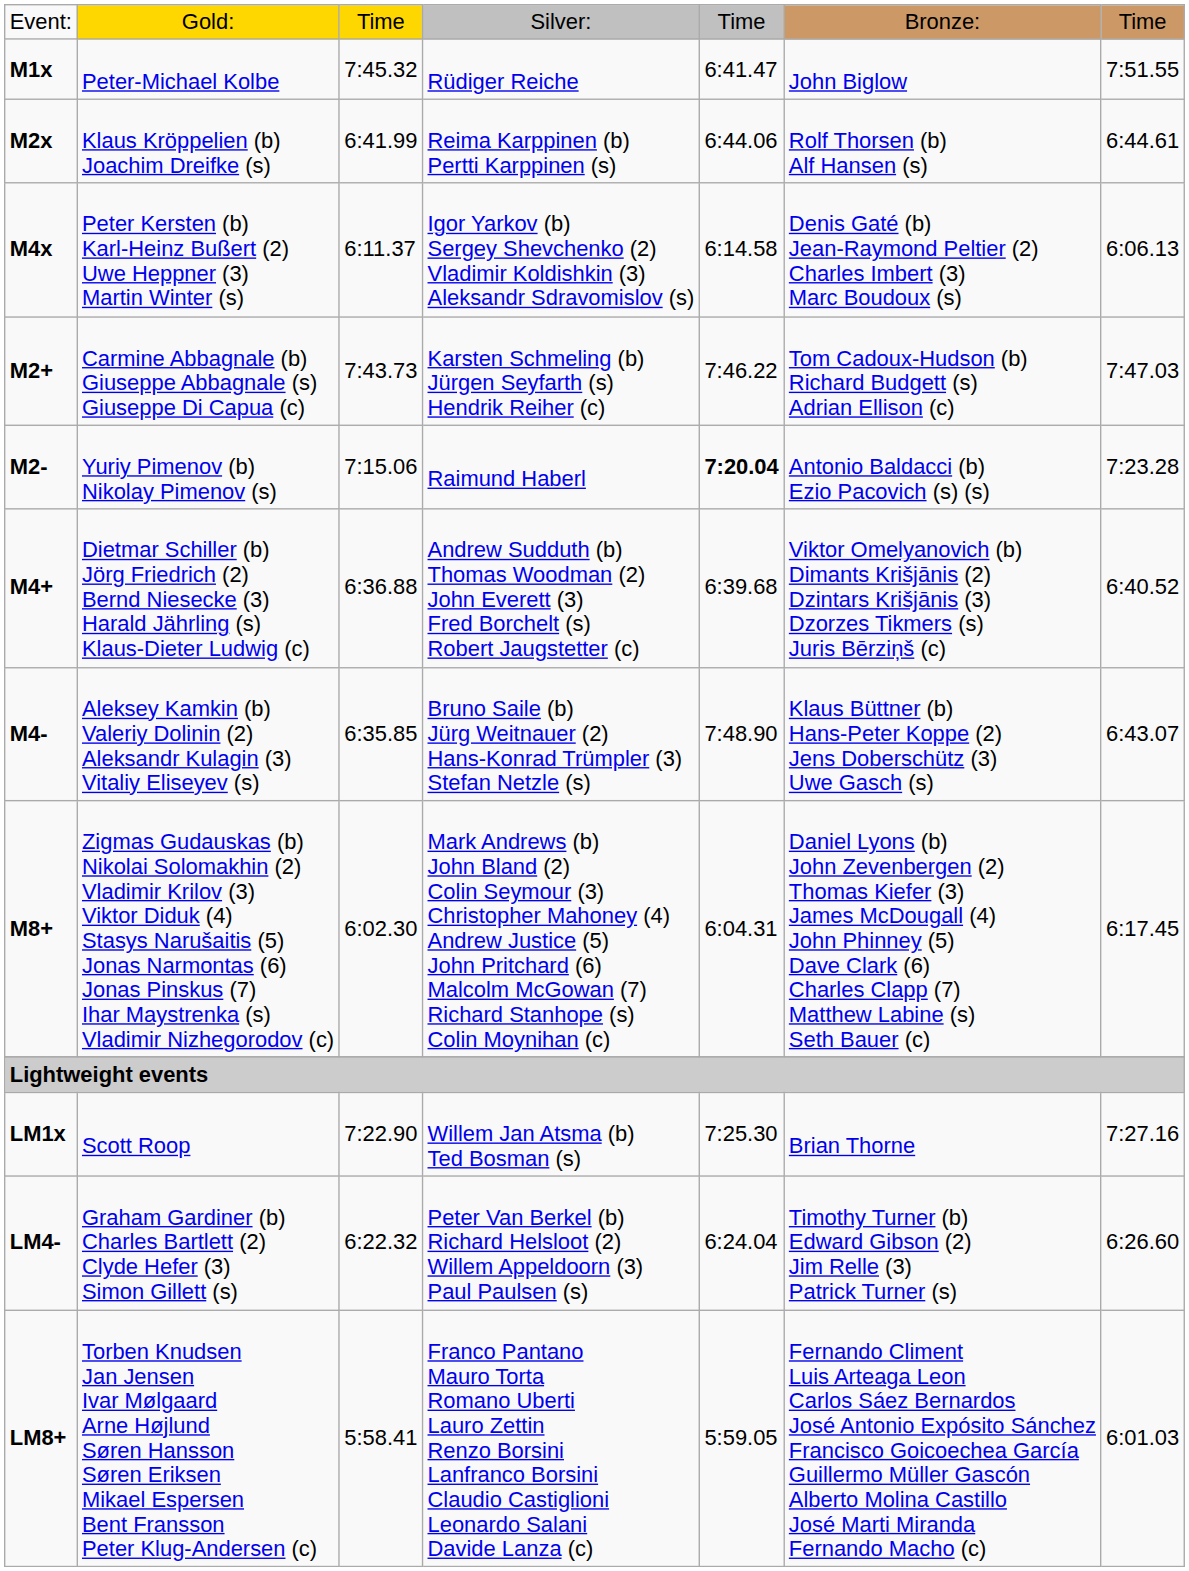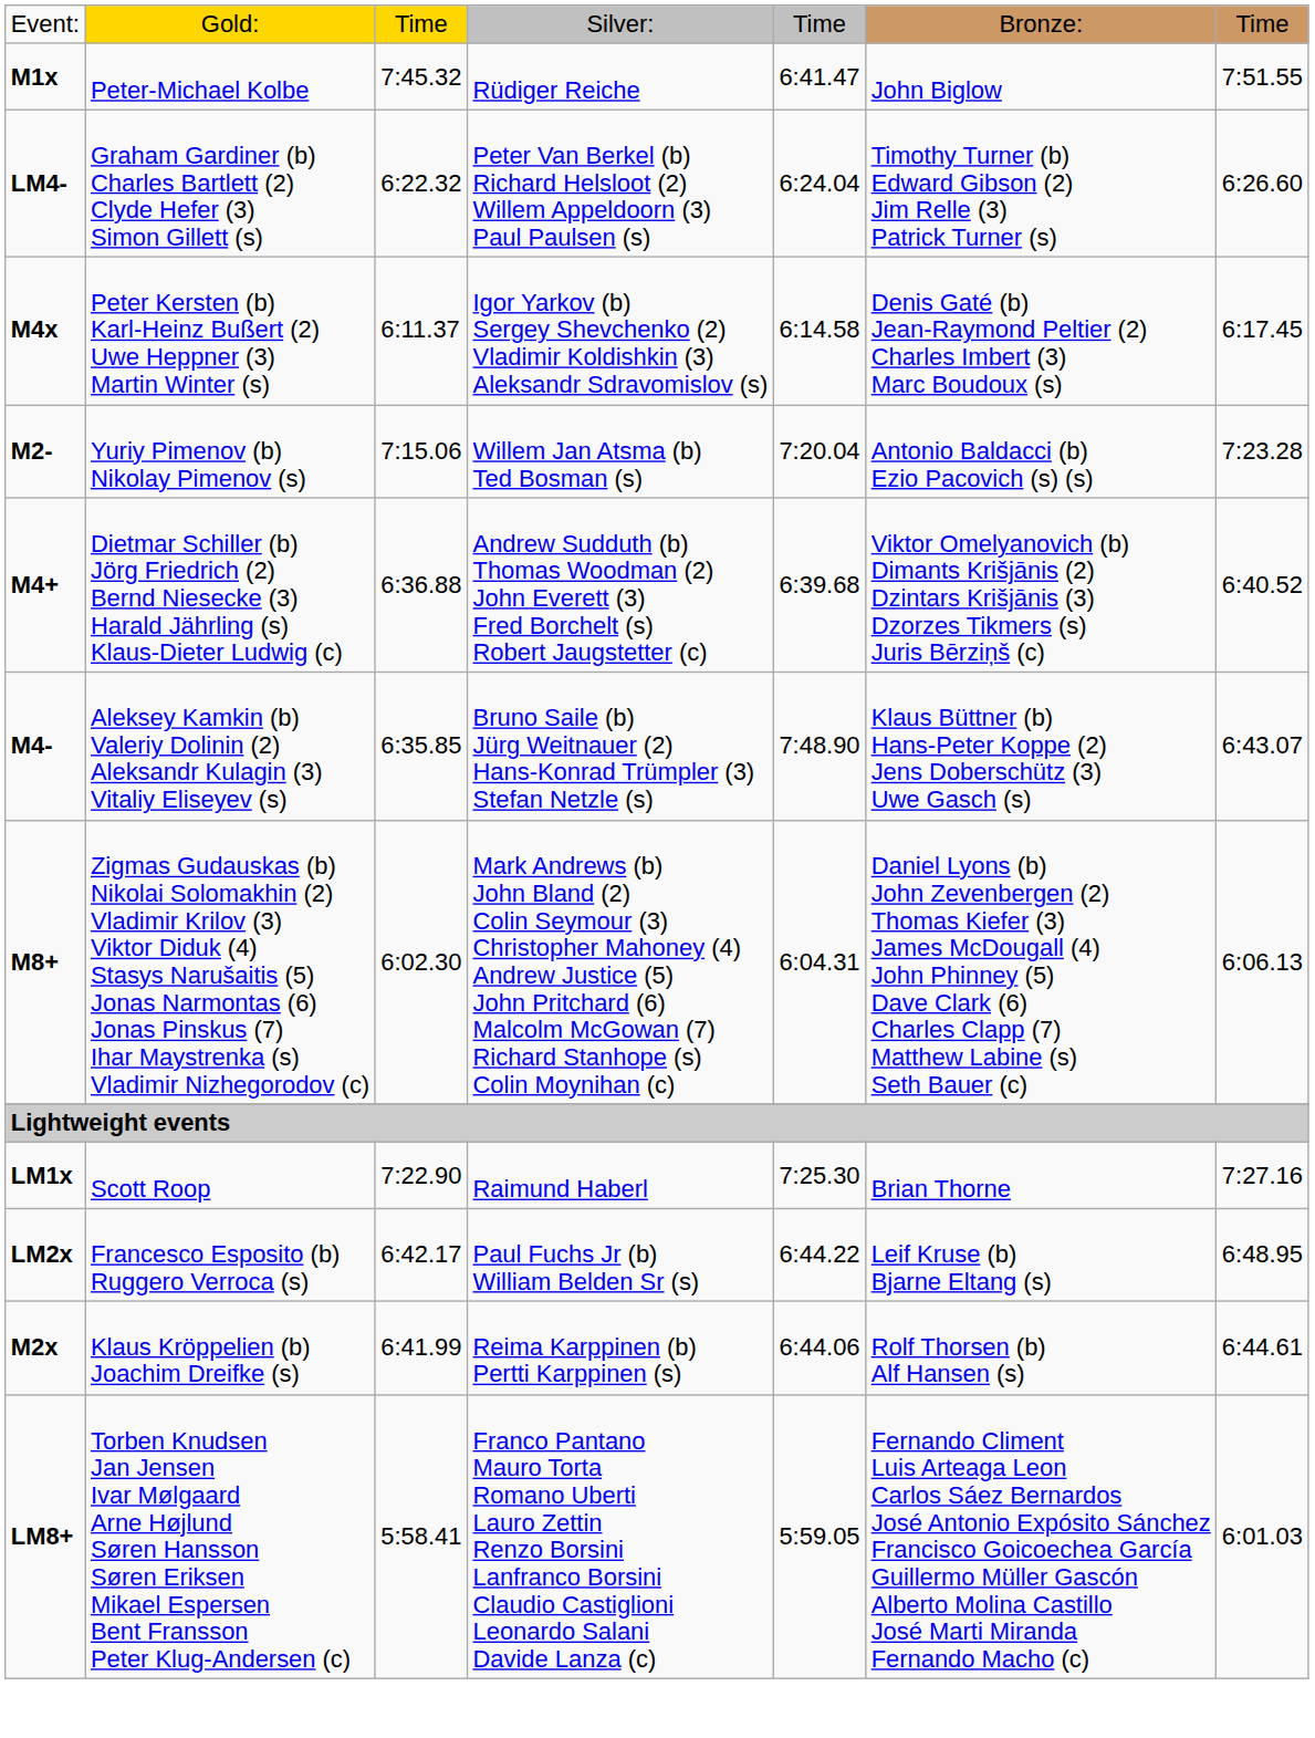rows swapped: M2x <-> LM4-
M4x | column 7: 6:06.13 -> 6:17.45
- row: M2+ | Carmine Abbagnale (b) Giuseppe Abbagnale (s) Giuseppe Di Capua (c) | 7:43.73 | Karsten Schmeling (b) Jürgen Seyfarth (s) Hendrik Reiher (c) | 7:46.22 | Tom Cadoux-Hudson (b) Richard Budgett (s) Adrian Ellison (c) | 7:47.03
M2- | column 4: Raimund Haberl -> Willem Jan Atsma (b) Ted Bosman (s)
M2- | column 5: bold -> normal
M8+ | column 7: 6:17.45 -> 6:06.13
LM1x | column 4: Willem Jan Atsma (b) Ted Bosman (s) -> Raimund Haberl
+ row: LM2x | Francesco Esposito (b) Ruggero Verroca (s) | 6:42.17 | Paul Fuchs Jr (b) William Belden Sr (s) | 6:44.22 | Leif Kruse (b) Bjarne Eltang (s) | 6:48.95
